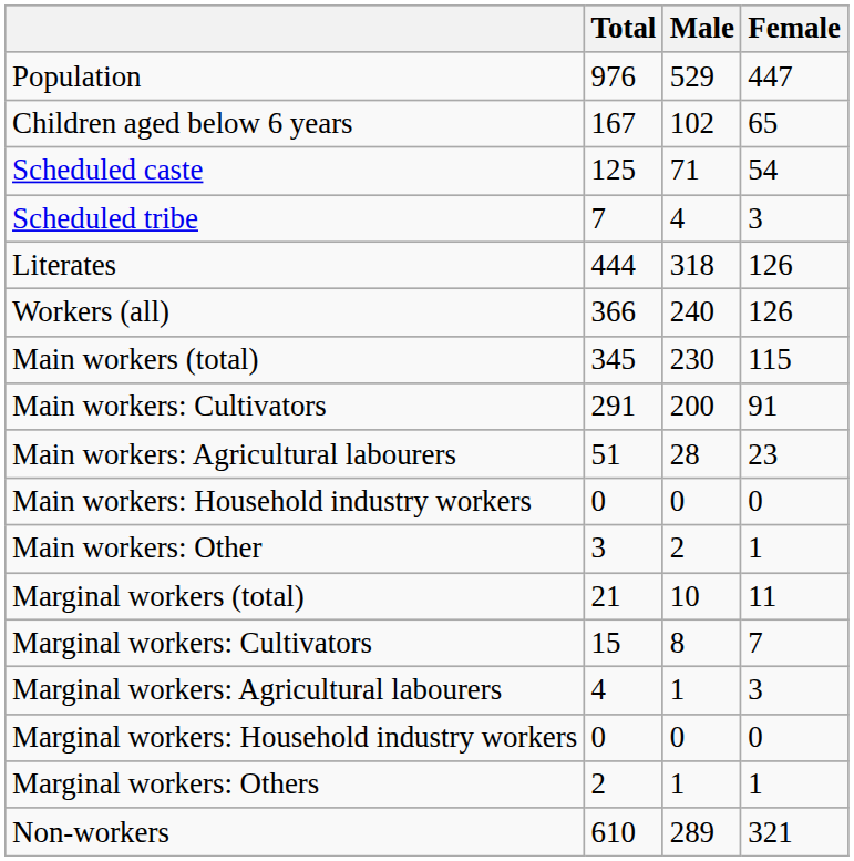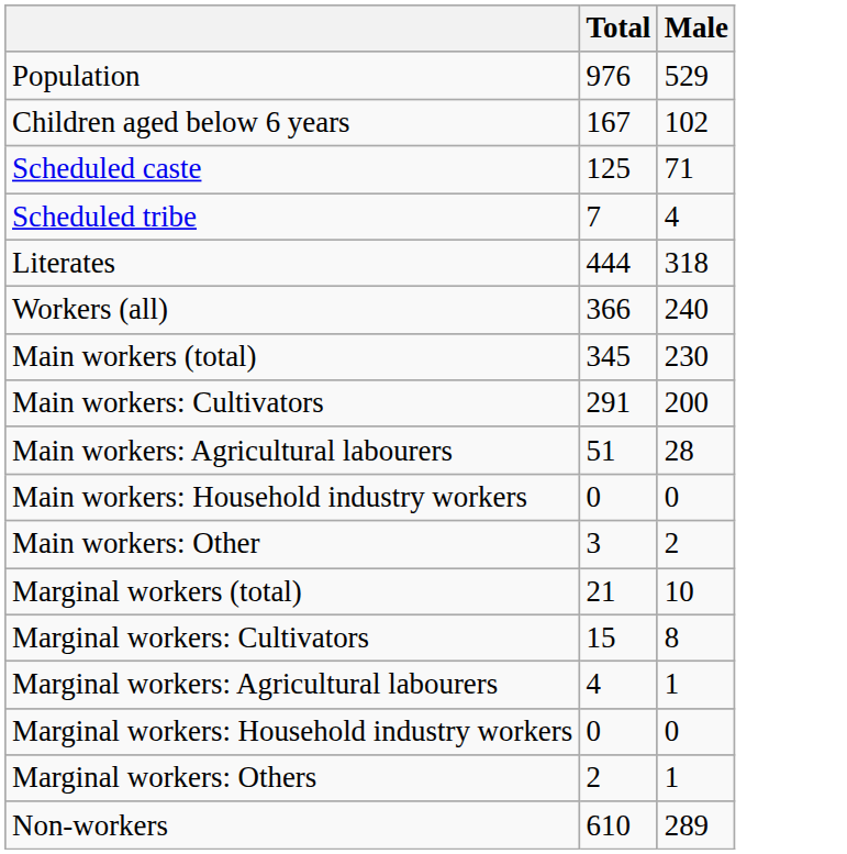- column: Female | 447 | 65 | 54 | 3 | 126 | 126 | 115 | 91 | 23 | 0 | 1 | 11 | 7 | 3 | 0 | 1 | 321
